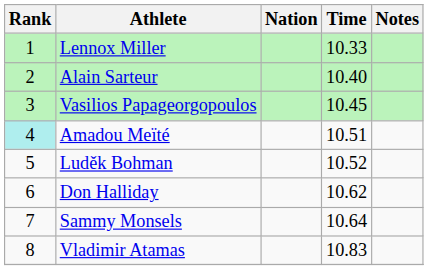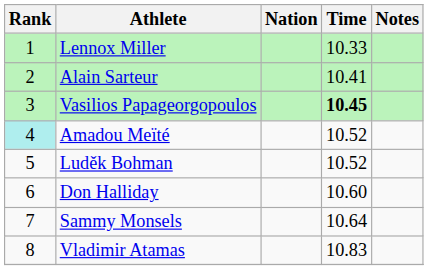Alain Sarteur | Time: 10.40 -> 10.41
Vasilios Papageorgopoulos | Time: normal -> bold
Amadou Meïté | Time: 10.51 -> 10.52
Don Halliday | Time: 10.62 -> 10.60
